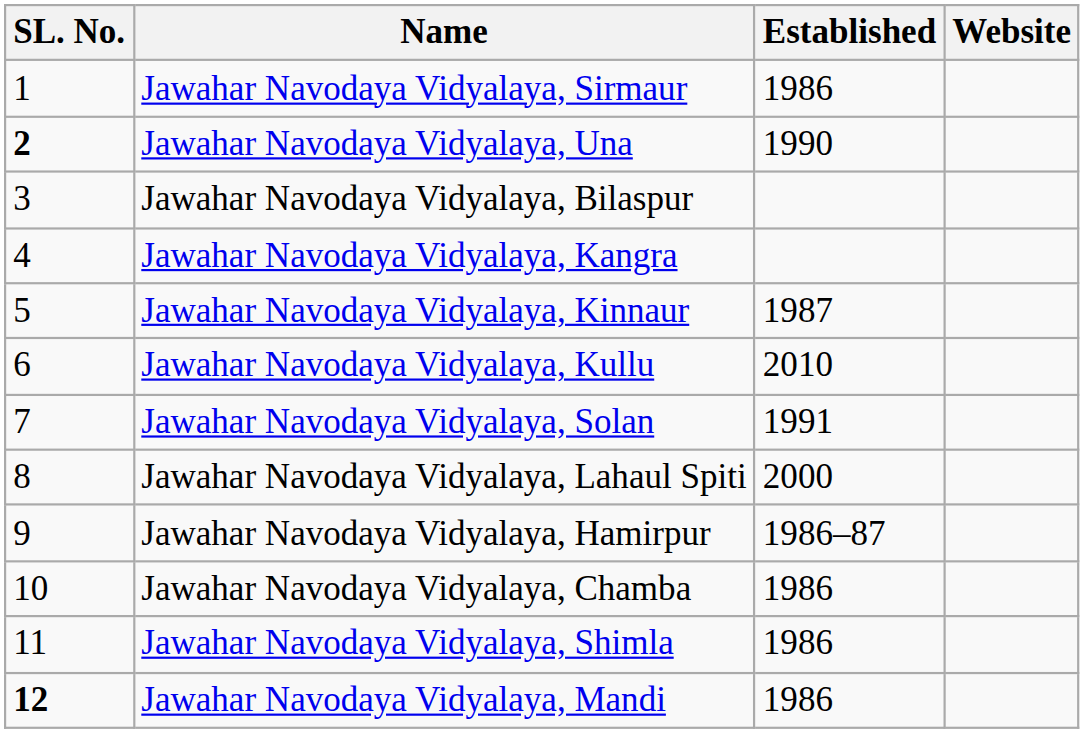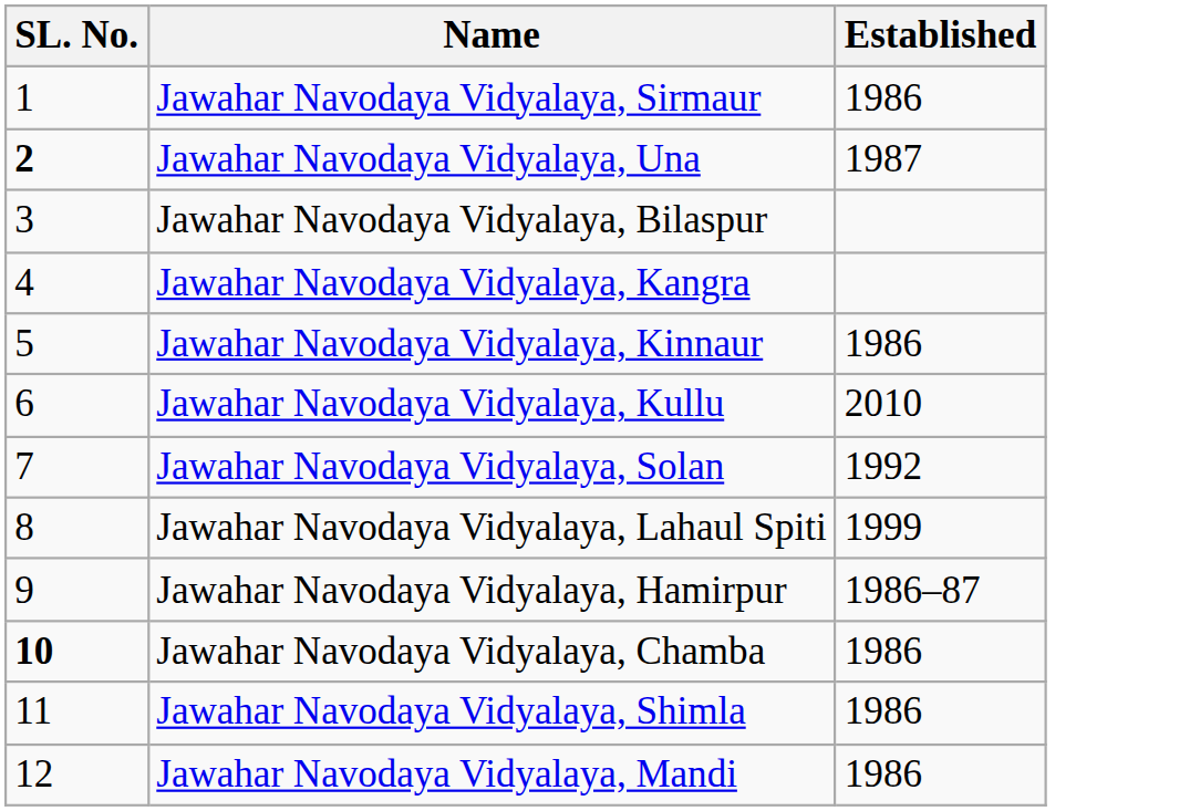- column: Website
Jawahar Navodaya Vidyalaya, Una | Established: 1990 -> 1987
Jawahar Navodaya Vidyalaya, Kinnaur | Established: 1987 -> 1986
Jawahar Navodaya Vidyalaya, Solan | Established: 1991 -> 1992
Jawahar Navodaya Vidyalaya, Lahaul Spiti | Established: 2000 -> 1999
Jawahar Navodaya Vidyalaya, Chamba | SL. No.: normal -> bold
Jawahar Navodaya Vidyalaya, Mandi | SL. No.: bold -> normal
